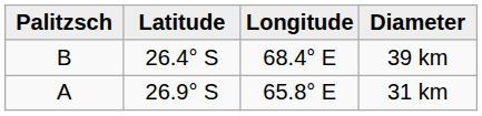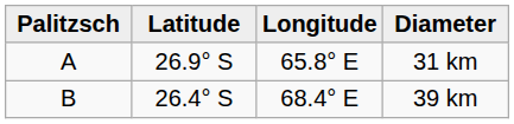rows swapped: 31 km <-> 39 km
